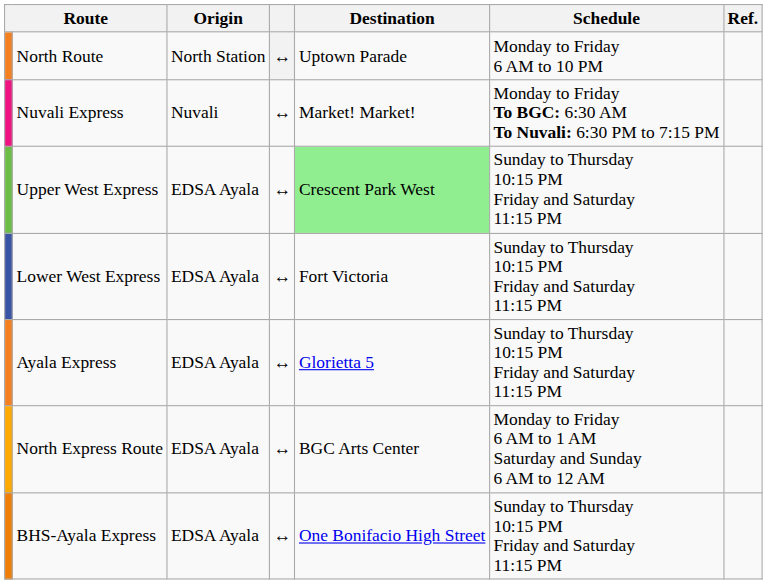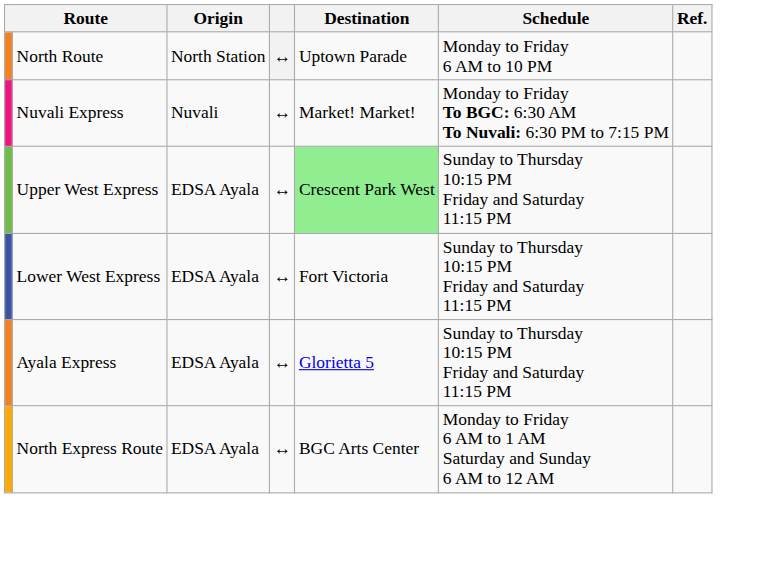- row: BHS-Ayala Express | EDSA Ayala | ↔ | One Bonifacio High Street | Sunday to Thursday 10:15 PM Friday and Saturday 11:15 PM
